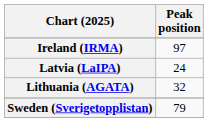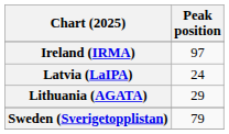Lithuania (AGATA) | Peak position: 32 -> 29
